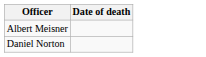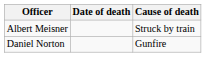+ column: Cause of death | Struck by train | Gunfire
